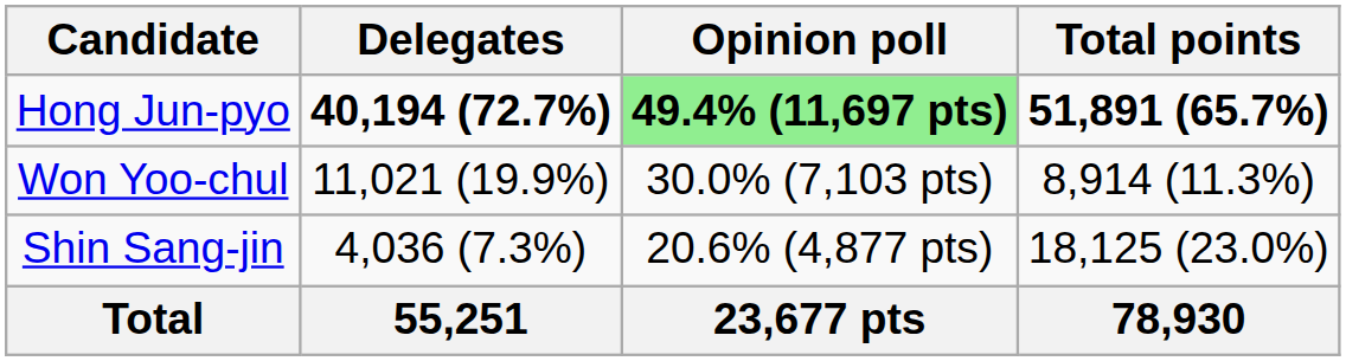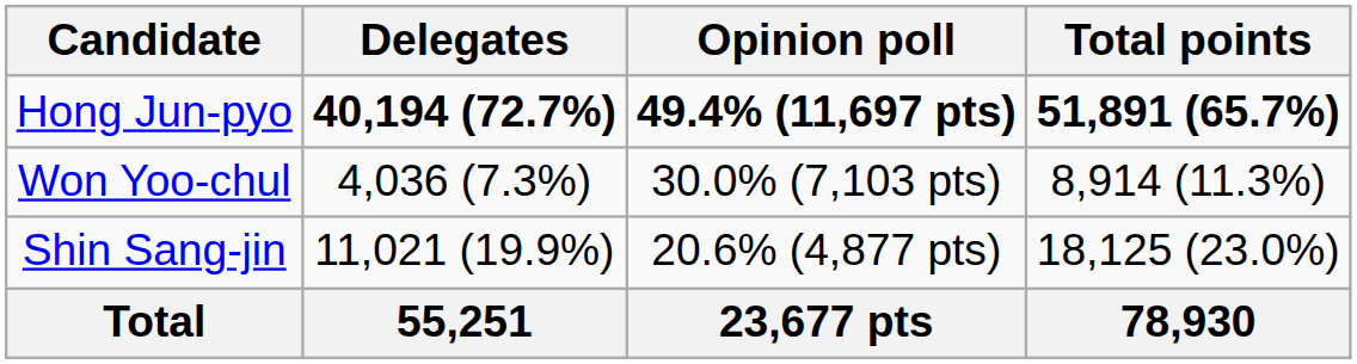Hong Jun-pyo | Opinion poll: lightgreen background -> no background
Won Yoo-chul | Delegates: 11,021 (19.9%) -> 4,036 (7.3%)
Shin Sang-jin | Delegates: 4,036 (7.3%) -> 11,021 (19.9%)
